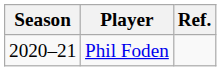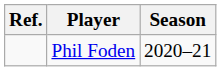columns swapped: Season <-> Ref.
